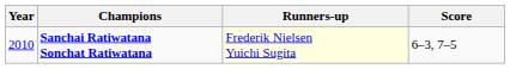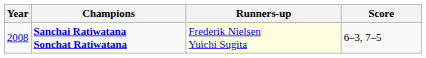Sanchai Ratiwatana Sonchat Ratiwatana | Year: 2010 -> 2008
